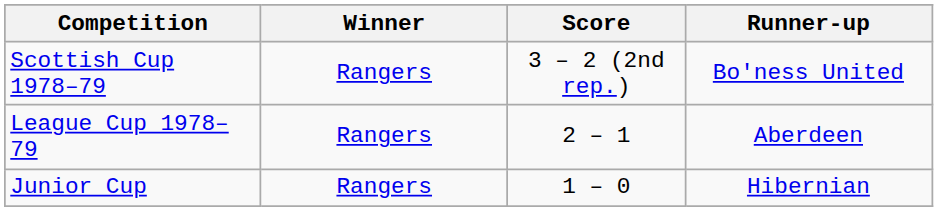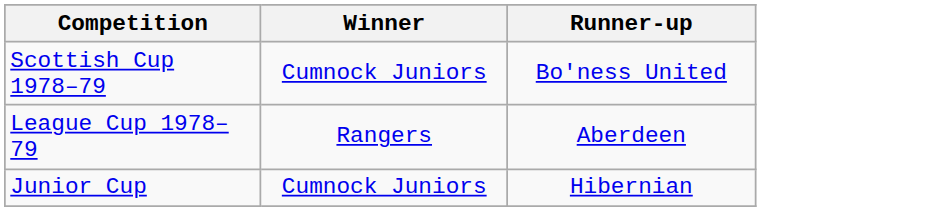- column: Score | 3 – 2 (2nd rep.) | 2 – 1 | 1 – 0
Scottish Cup 1978–79 | Winner: Rangers -> Cumnock Juniors
Junior Cup | Winner: Rangers -> Cumnock Juniors
